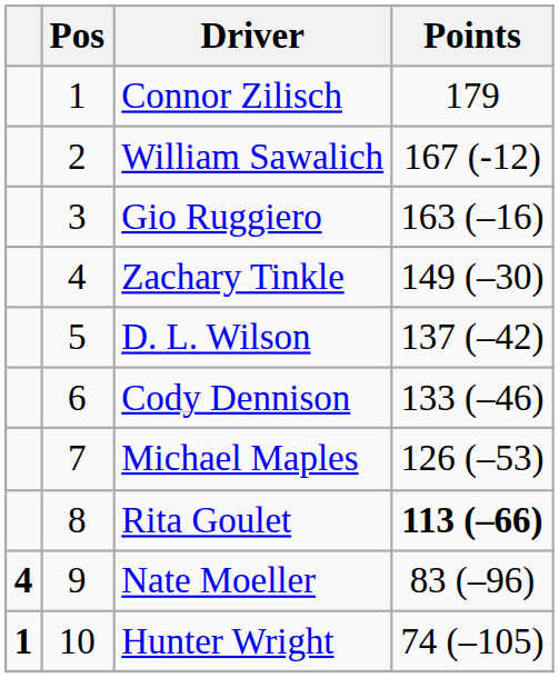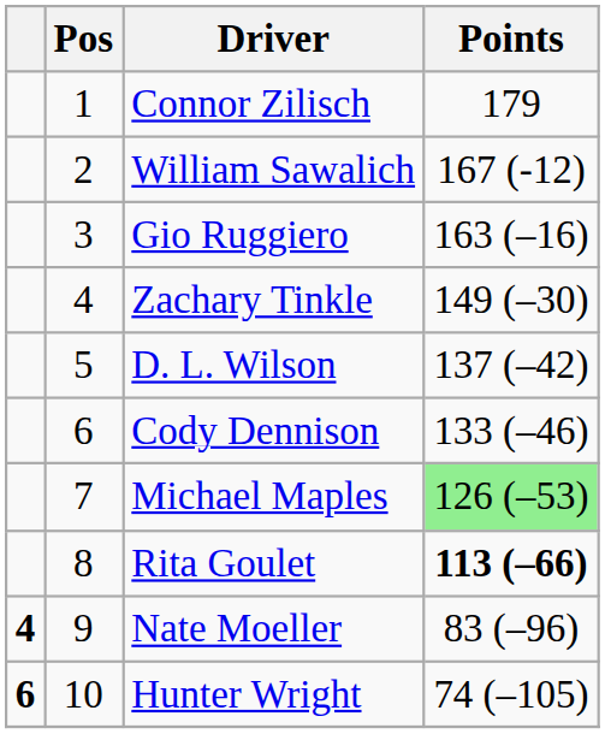Michael Maples | Points: no background -> lightgreen background
Hunter Wright | column 1: 1 -> 6
